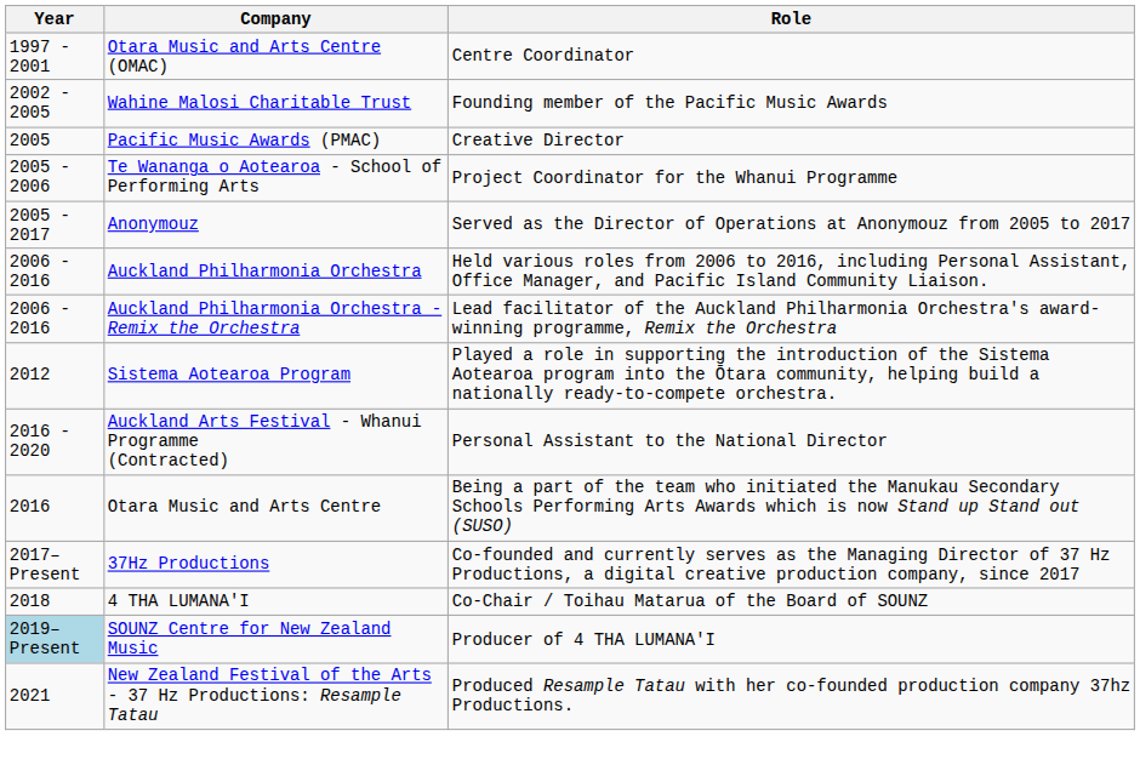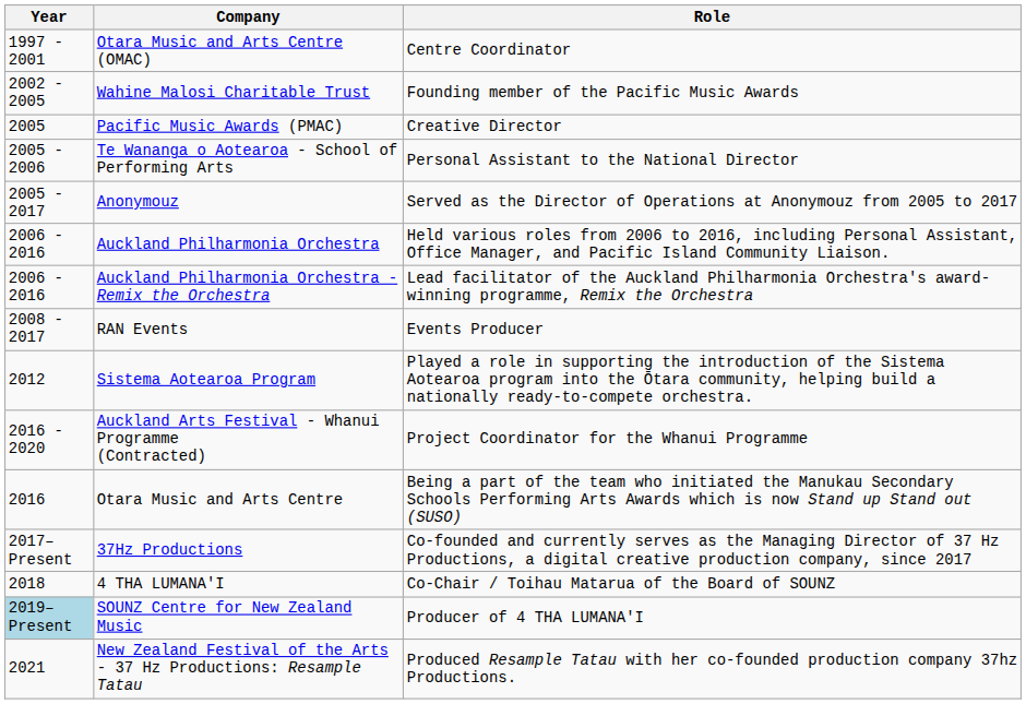Te Wananga o Aotearoa - School of Performing Arts | Role: Project Coordinator for the Whanui Programme -> Personal Assistant to the National Director
+ row: 2008 - 2017 | RAN Events | Events Producer
Auckland Arts Festival - Whanui Programme (Contracted) | Role: Personal Assistant to the National Director -> Project Coordinator for the Whanui Programme
